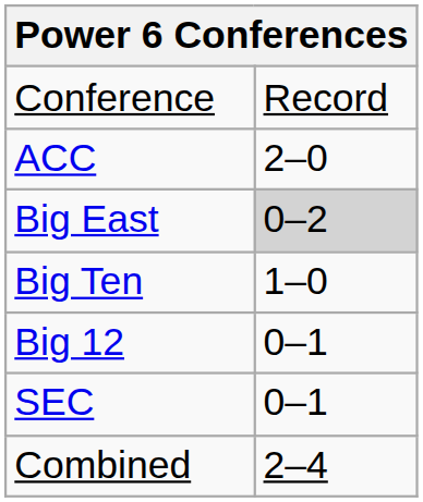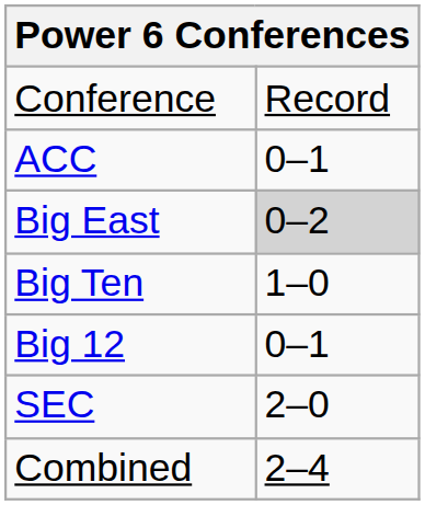ACC | column 2: 2–0 -> 0–1
SEC | column 2: 0–1 -> 2–0
